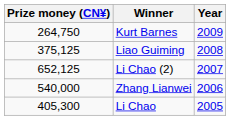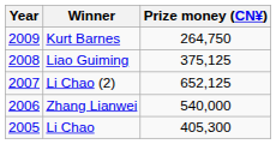columns swapped: Year <-> Prize money (CN¥)
